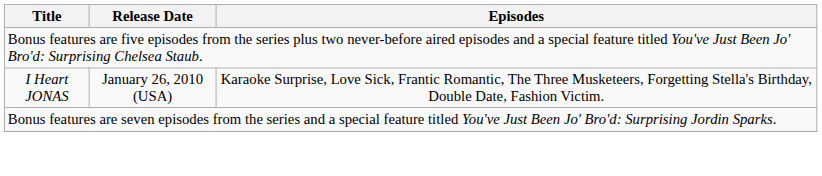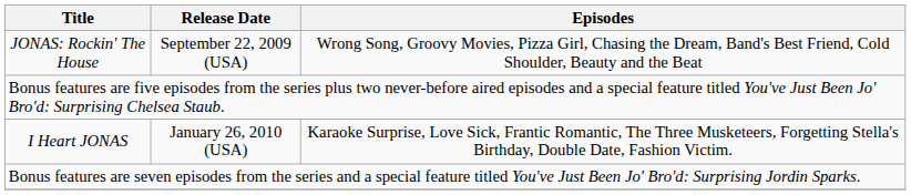+ row: JONAS: Rockin' The House | September 22, 2009 (USA) | Wrong Song, Groovy Movies, Pizza Girl, Chasing the Dream, Band's Best Friend, Cold Shoulder, Beauty and the Beat
